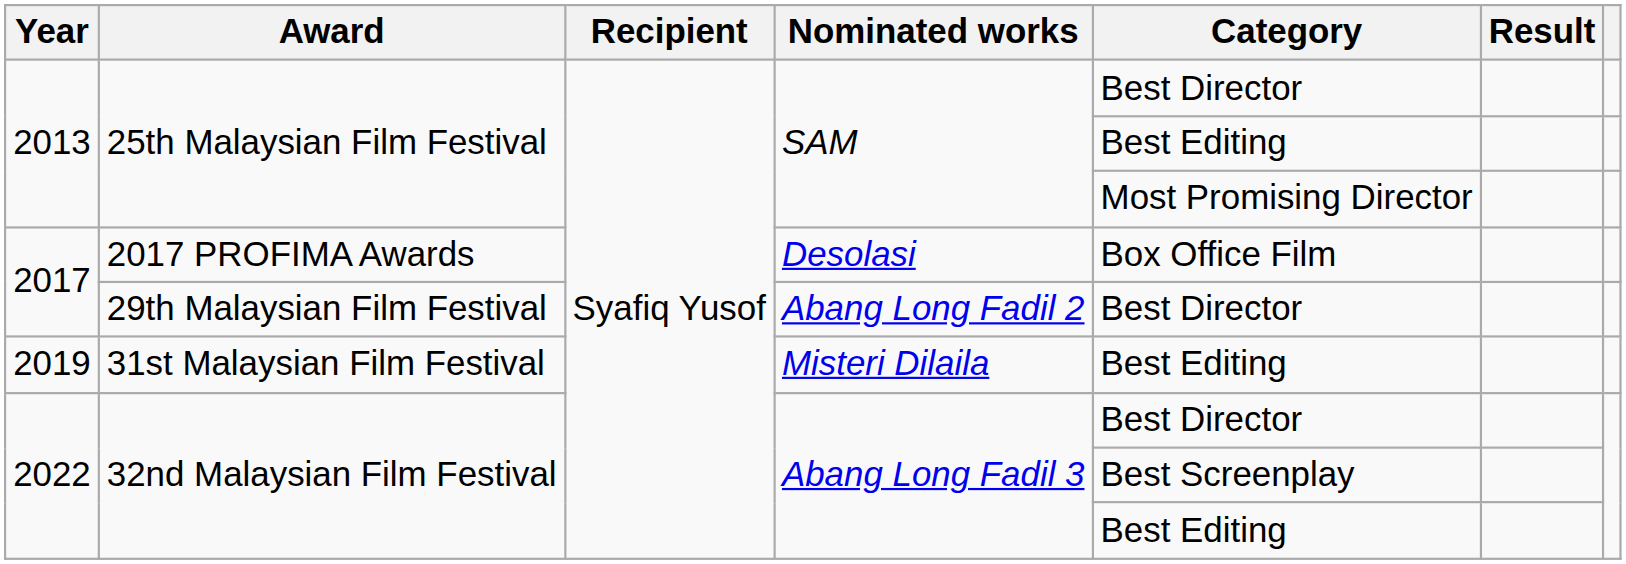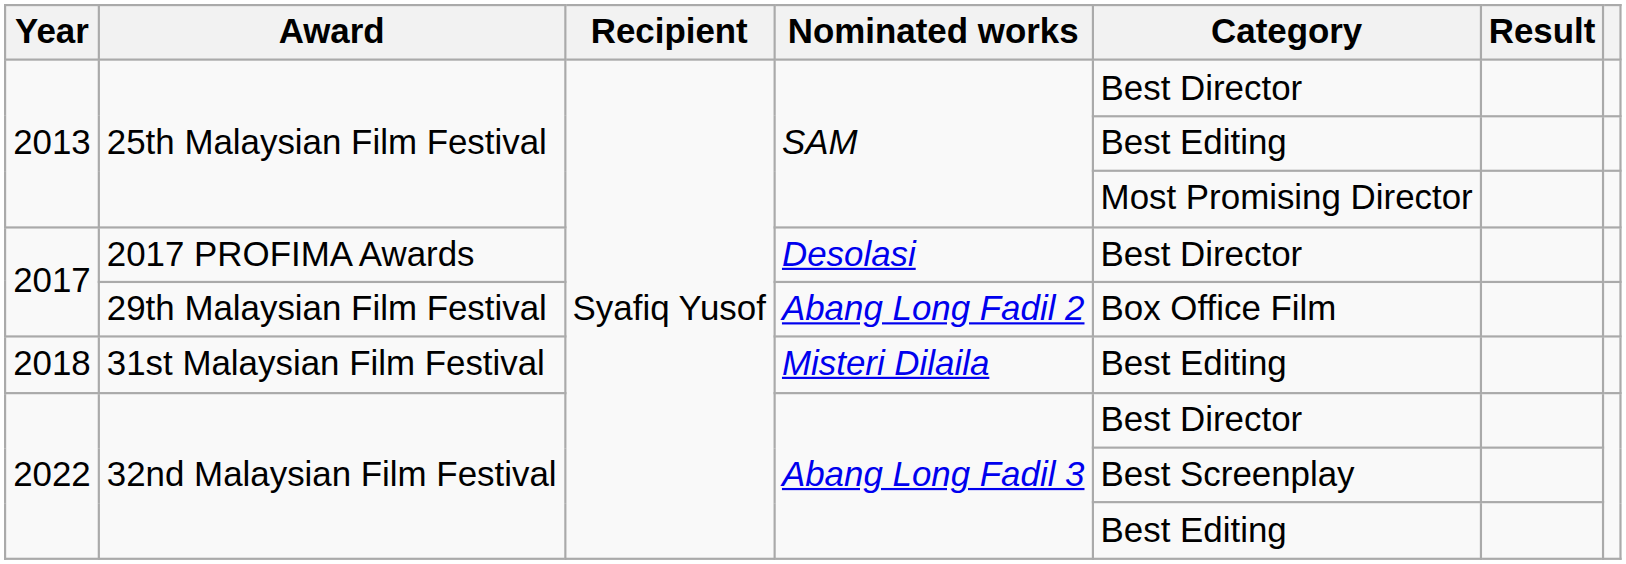2017 PROFIMA Awards | Category: Box Office Film -> Best Director
29th Malaysian Film Festival | Category: Best Director -> Box Office Film
31st Malaysian Film Festival | Year: 2019 -> 2018
